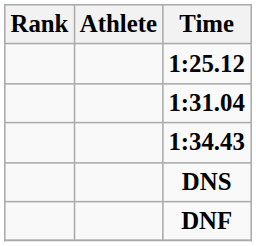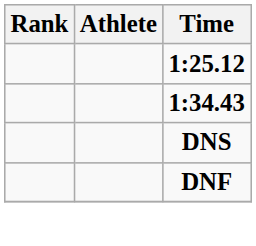- row: 1:31.04
